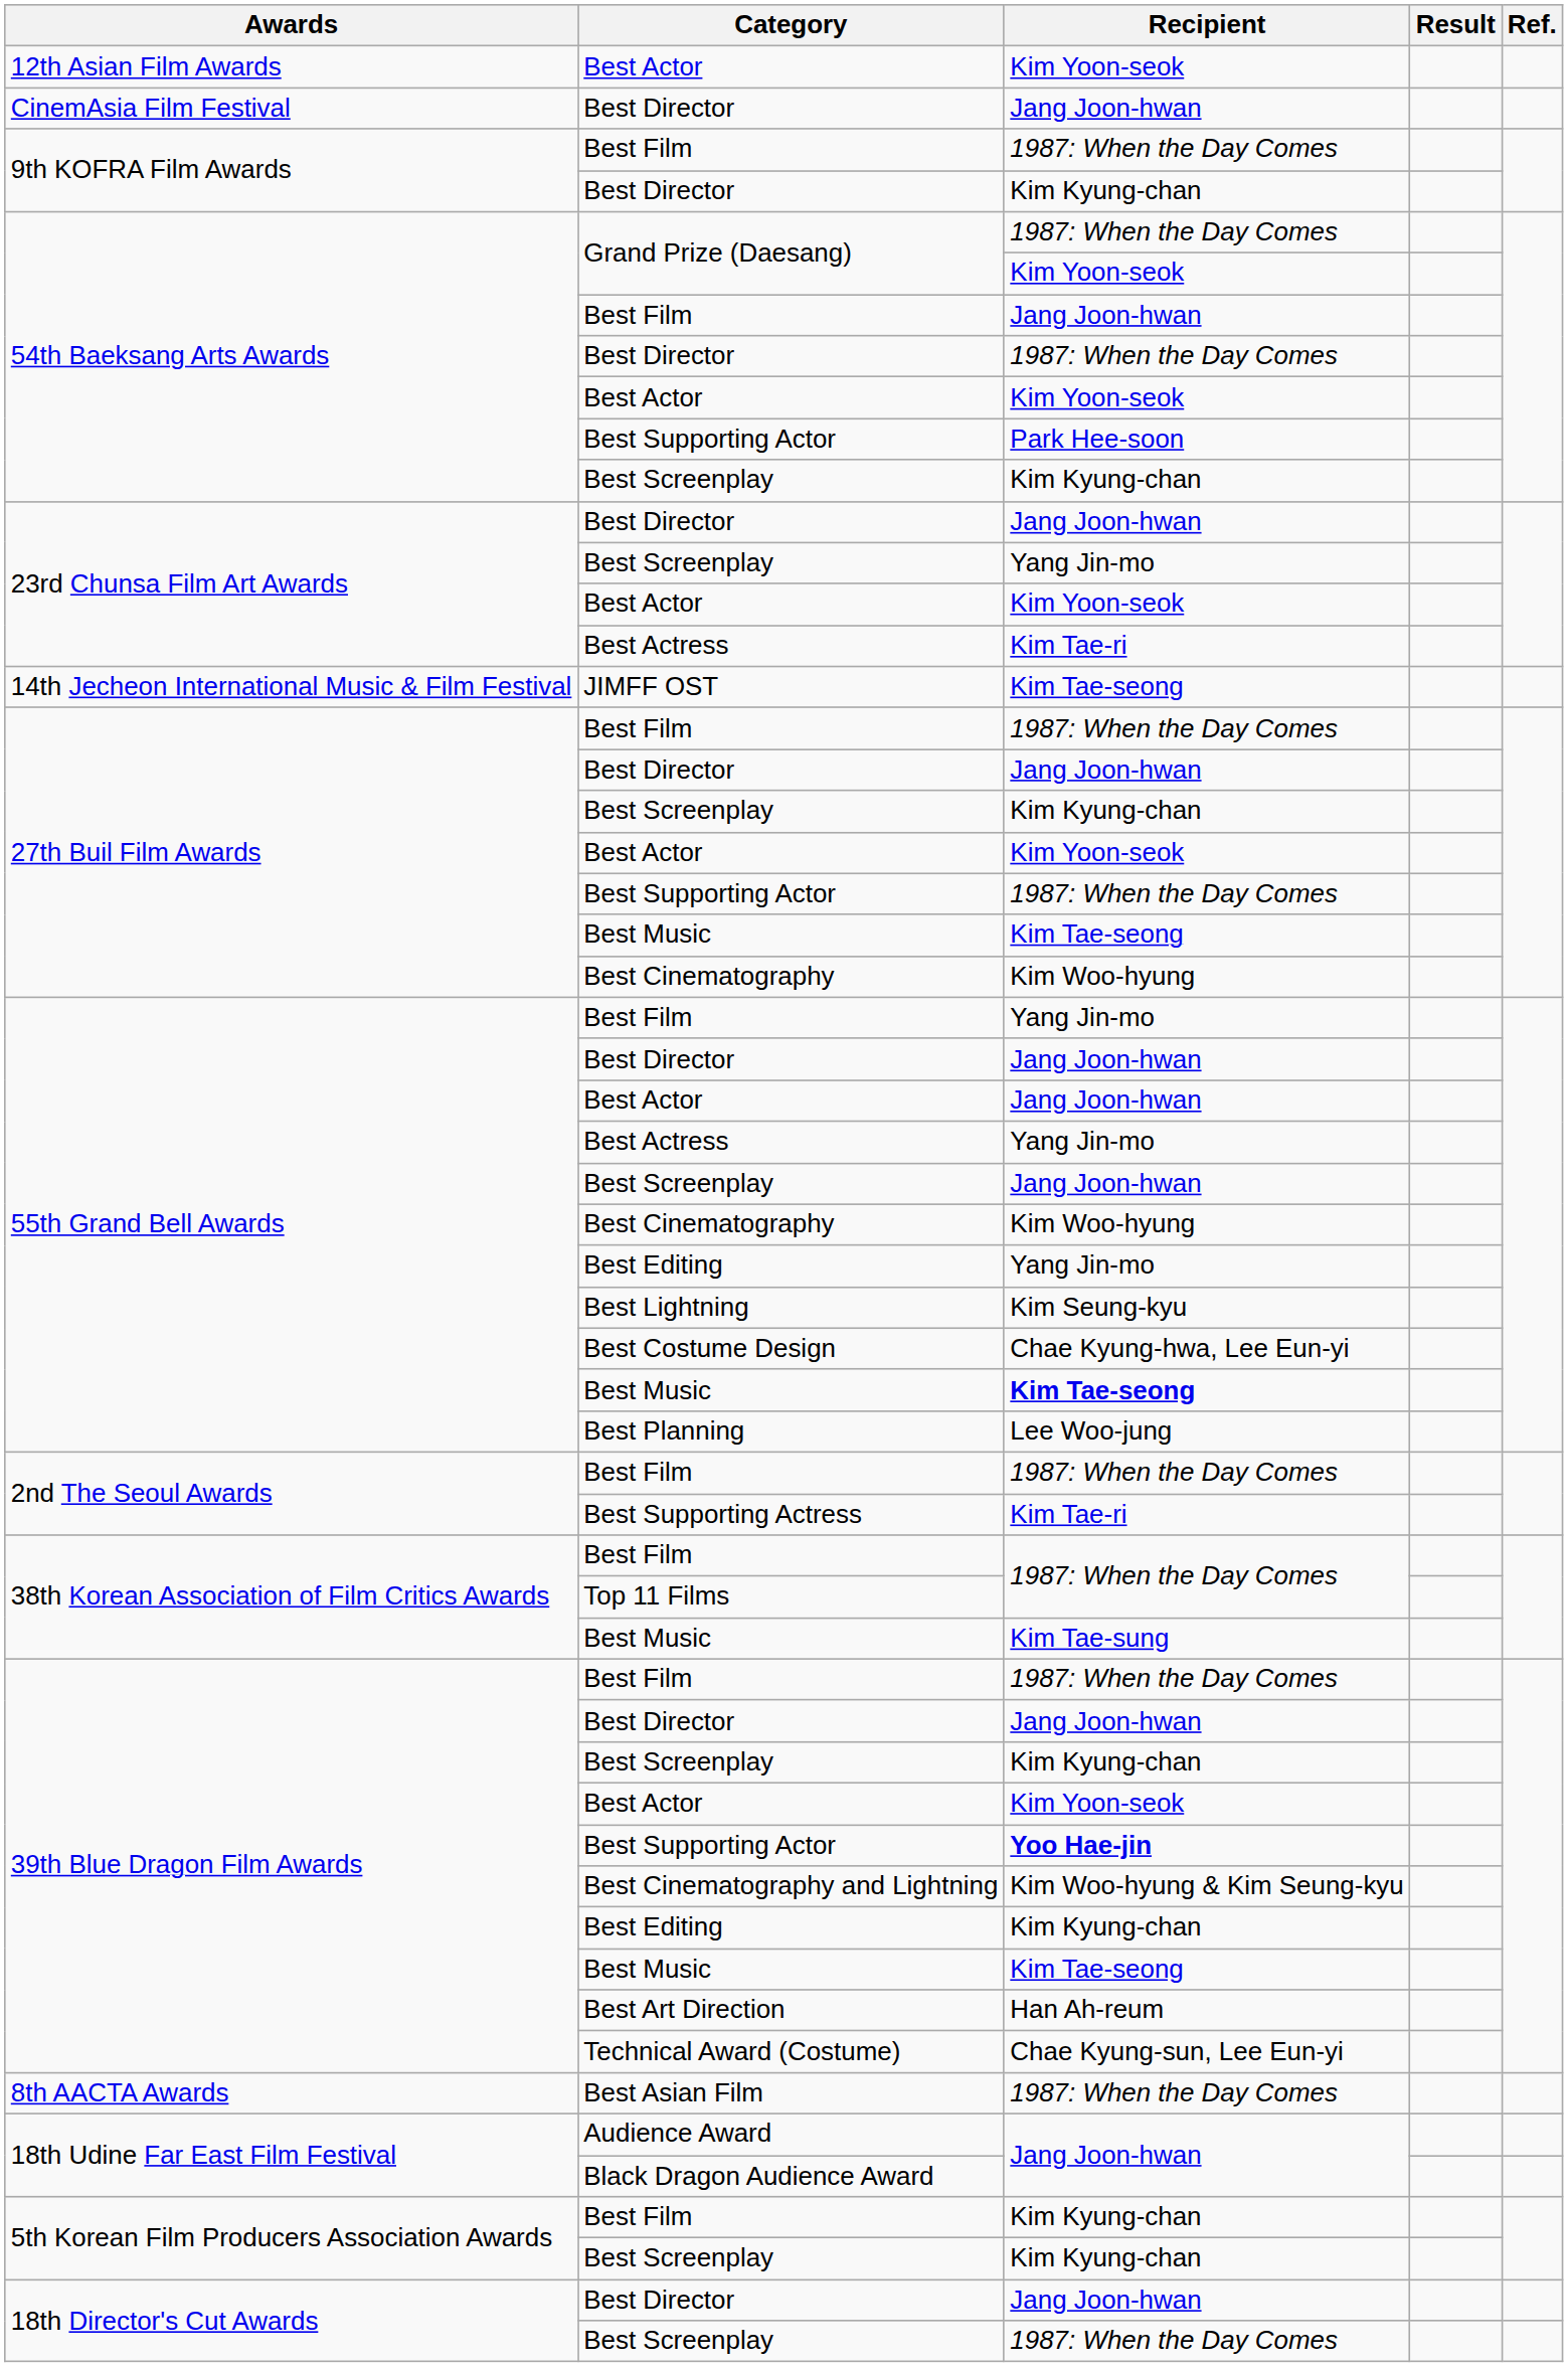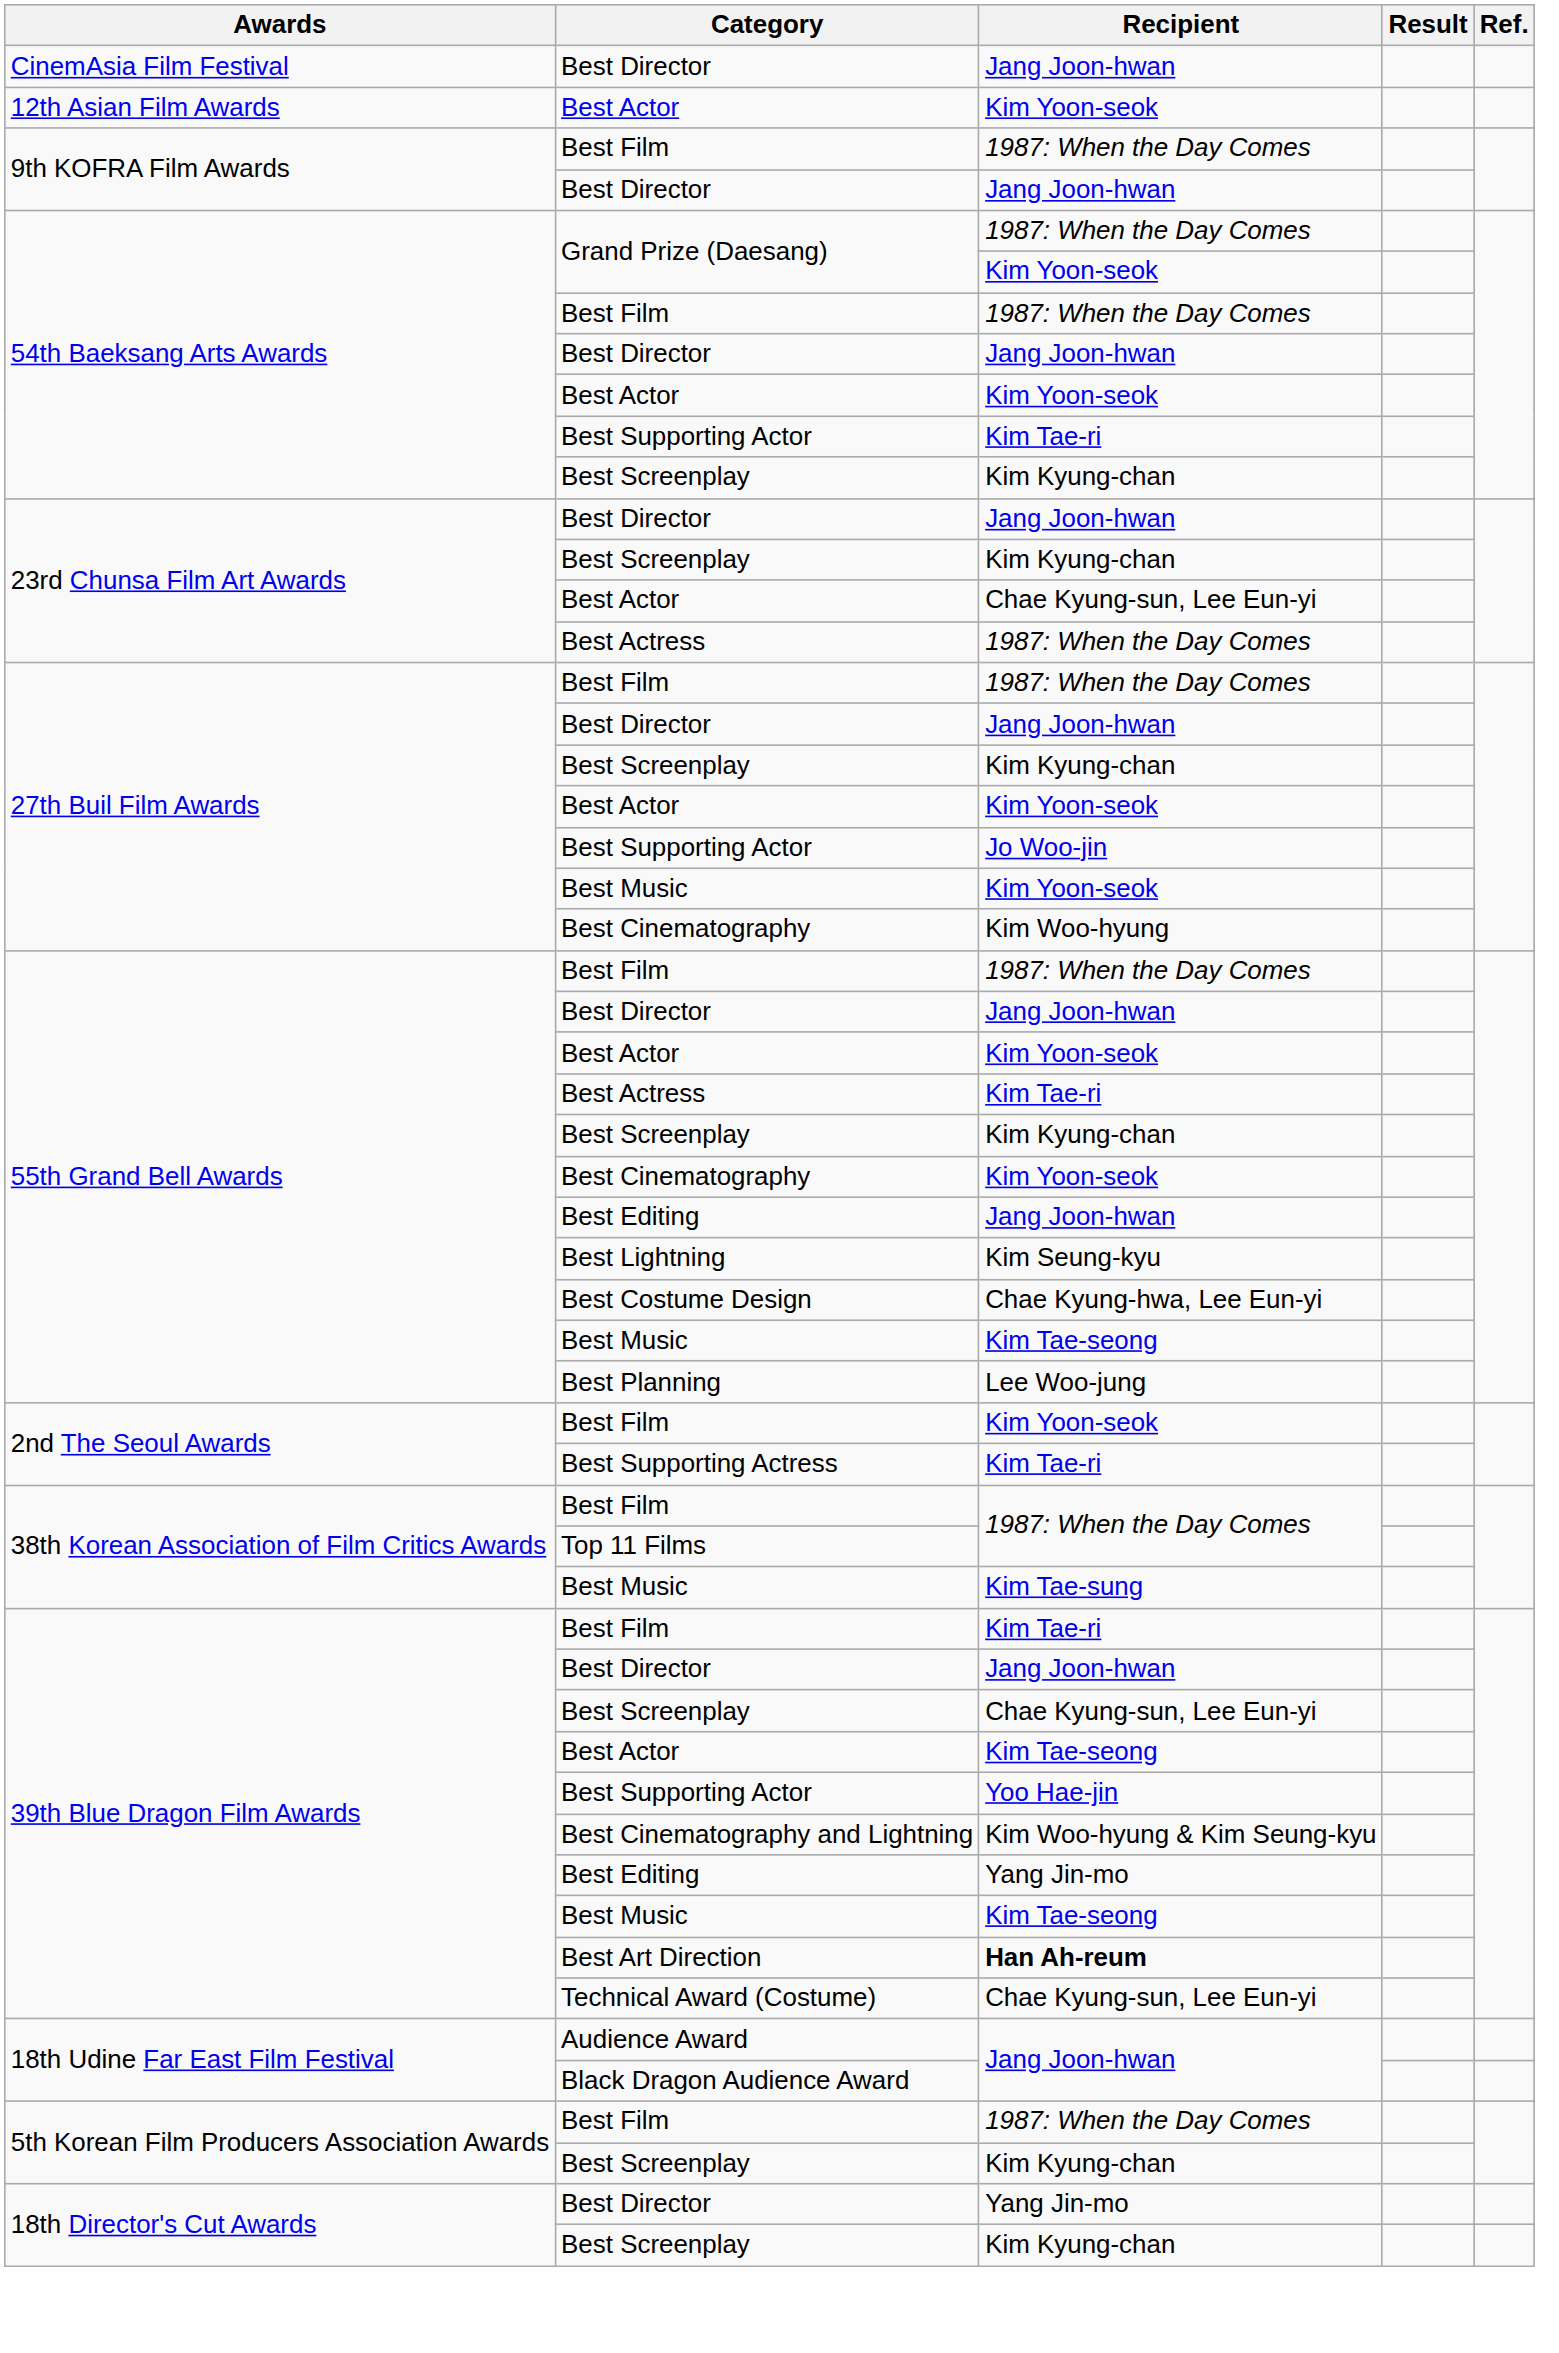rows swapped: 12th Asian Film Awards / Best Actor <-> CinemAsia Film Festival / Best Director
9th KOFRA Film Awards / Best Director | Recipient: Kim Kyung-chan -> Jang Joon-hwan
54th Baeksang Arts Awards / Best Film | Recipient: Jang Joon-hwan -> 1987: When the Day Comes
54th Baeksang Arts Awards / Best Director | Recipient: 1987: When the Day Comes -> Jang Joon-hwan
54th Baeksang Arts Awards / Best Supporting Actor | Recipient: Park Hee-soon -> Kim Tae-ri
23rd Chunsa Film Art Awards / Best Screenplay | Recipient: Yang Jin-mo -> Kim Kyung-chan
23rd Chunsa Film Art Awards / Best Actor | Recipient: Kim Yoon-seok -> Chae Kyung-sun, Lee Eun-yi
23rd Chunsa Film Art Awards / Best Actress | Recipient: Kim Tae-ri -> 1987: When the Day Comes
- row: 14th Jecheon International Music & Film Festival | JIMFF OST | Kim Tae-seong
27th Buil Film Awards / Best Supporting Actor | Recipient: 1987: When the Day Comes -> Jo Woo-jin
27th Buil Film Awards / Best Music | Recipient: Kim Tae-seong -> Kim Yoon-seok
55th Grand Bell Awards / Best Film | Recipient: Yang Jin-mo -> 1987: When the Day Comes
55th Grand Bell Awards / Best Actor | Recipient: Jang Joon-hwan -> Kim Yoon-seok
55th Grand Bell Awards / Best Actress | Recipient: Yang Jin-mo -> Kim Tae-ri
55th Grand Bell Awards / Best Screenplay | Recipient: Jang Joon-hwan -> Kim Kyung-chan
55th Grand Bell Awards / Best Cinematography | Recipient: Kim Woo-hyung -> Kim Yoon-seok
55th Grand Bell Awards / Best Editing | Recipient: Yang Jin-mo -> Jang Joon-hwan
55th Grand Bell Awards / Best Music | Recipient: bold -> normal
2nd The Seoul Awards / Best Film | Recipient: 1987: When the Day Comes -> Kim Yoon-seok
39th Blue Dragon Film Awards / Best Film | Recipient: 1987: When the Day Comes -> Kim Tae-ri
39th Blue Dragon Film Awards / Best Screenplay | Recipient: Kim Kyung-chan -> Chae Kyung-sun, Lee Eun-yi
39th Blue Dragon Film Awards / Best Actor | Recipient: Kim Yoon-seok -> Kim Tae-seong
39th Blue Dragon Film Awards / Best Supporting Actor | Recipient: bold -> normal
39th Blue Dragon Film Awards / Best Editing | Recipient: Kim Kyung-chan -> Yang Jin-mo
Best Art Direction | Recipient: normal -> bold
- row: 8th AACTA Awards | Best Asian Film | 1987: When the Day Comes
5th Korean Film Producers Association Awards / Best Film | Recipient: Kim Kyung-chan -> 1987: When the Day Comes
18th Director's Cut Awards / Best Director | Recipient: Jang Joon-hwan -> Yang Jin-mo
18th Director's Cut Awards / Best Screenplay | Recipient: 1987: When the Day Comes -> Kim Kyung-chan
